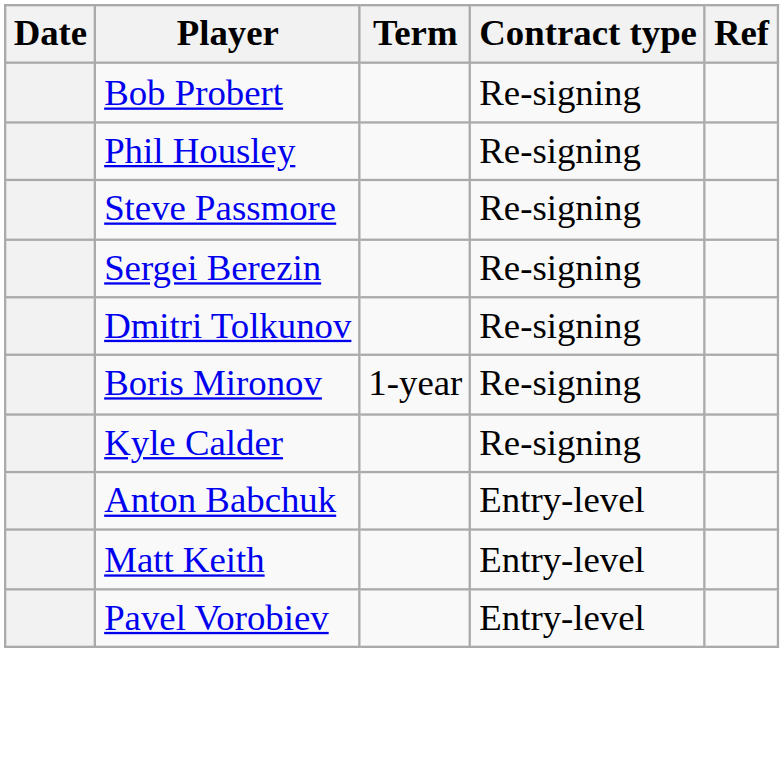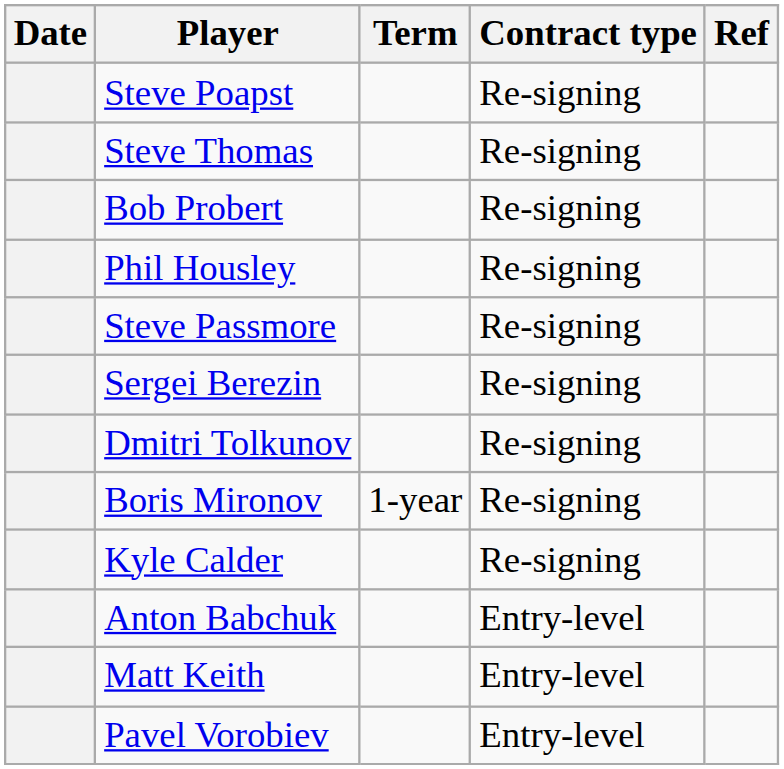+ row: Steve Poapst | Re-signing
+ row: Steve Thomas | Re-signing
